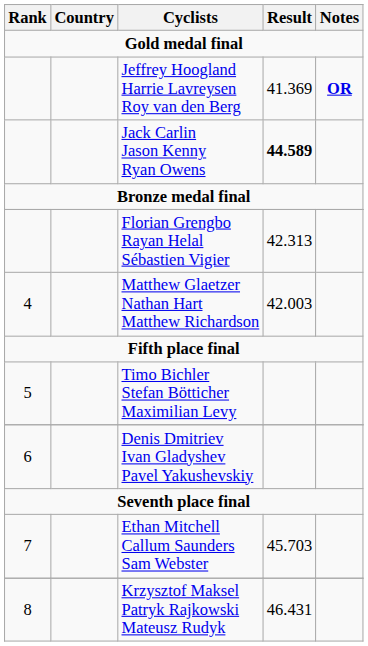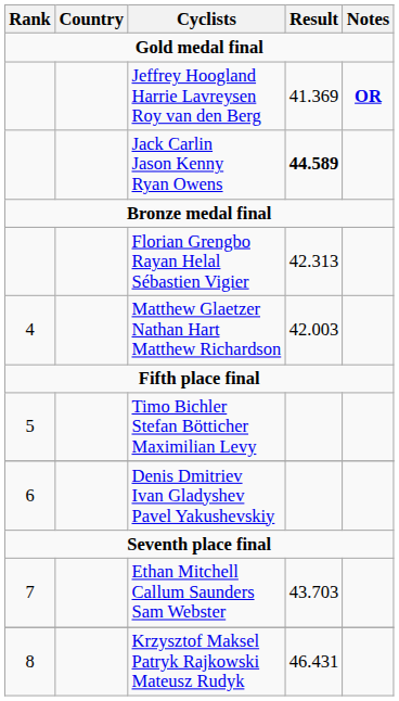Ethan Mitchell Callum Saunders Sam Webster | Result: 45.703 -> 43.703
